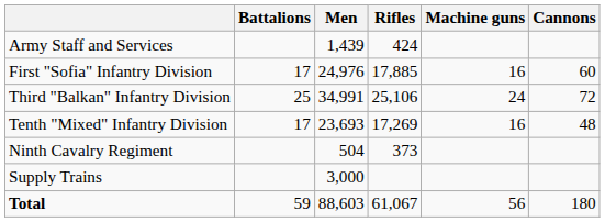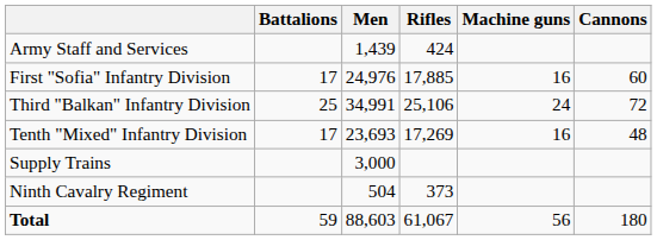rows swapped: Ninth Cavalry Regiment <-> Supply Trains
